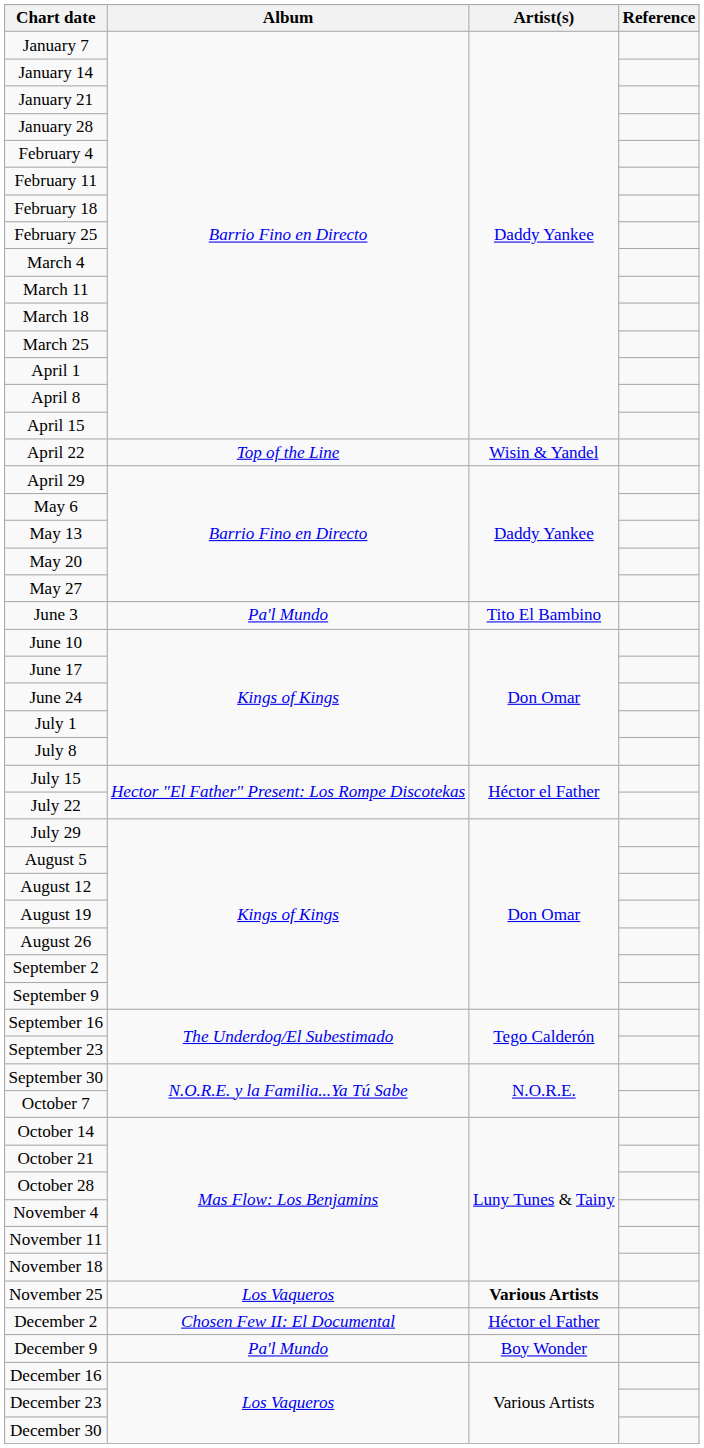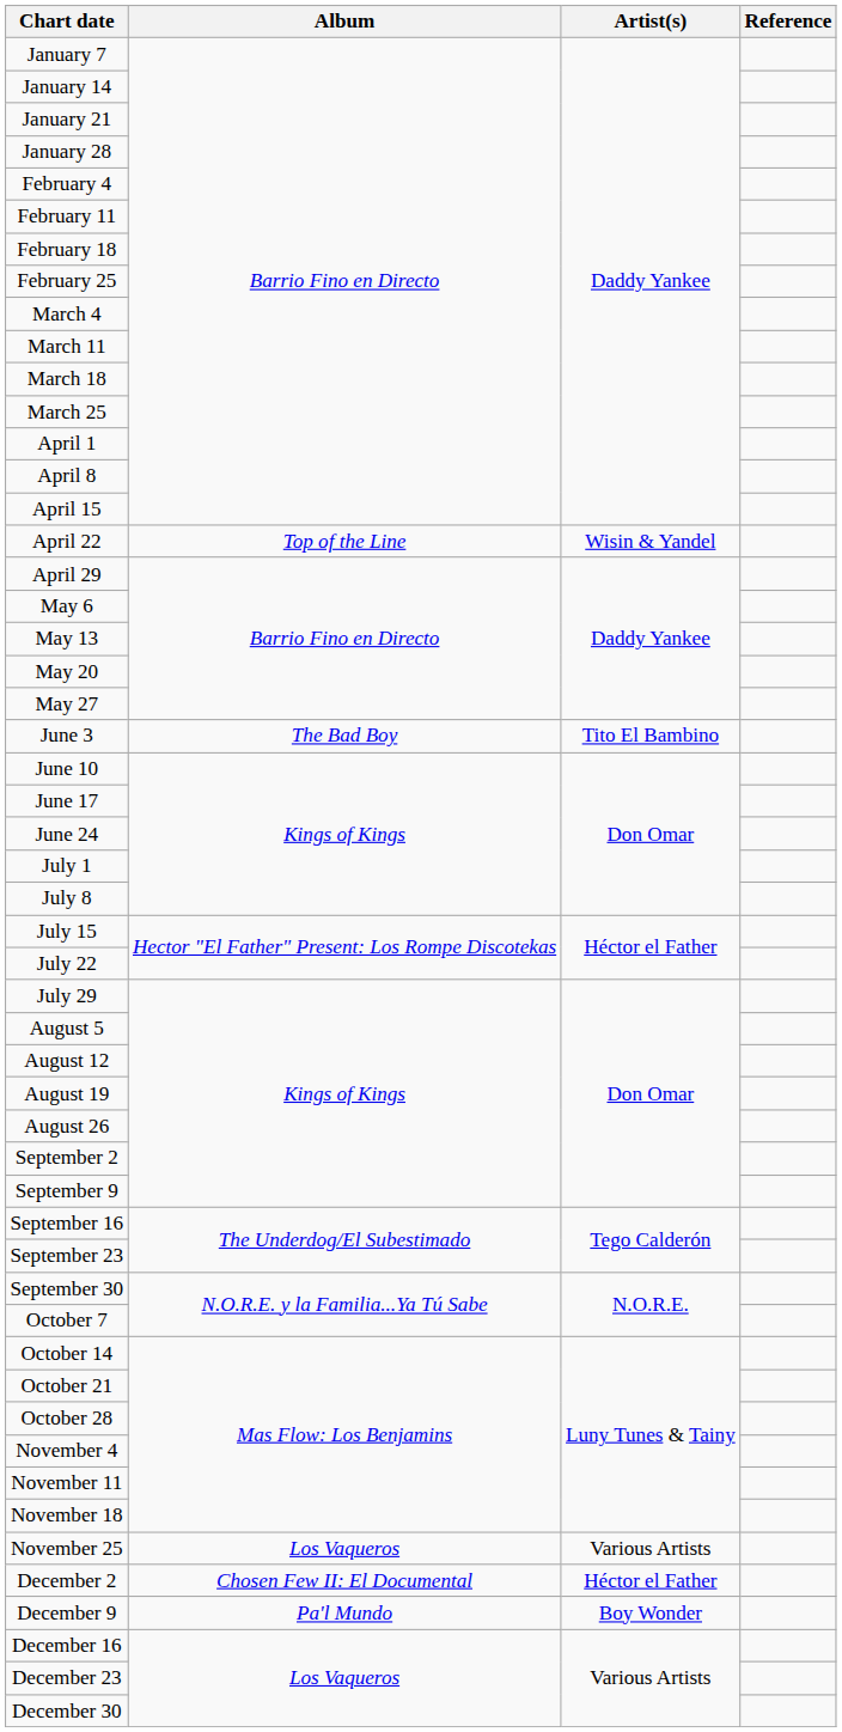June 3 | Album: Pa'l Mundo -> The Bad Boy
November 25 | Artist(s): bold -> normal
